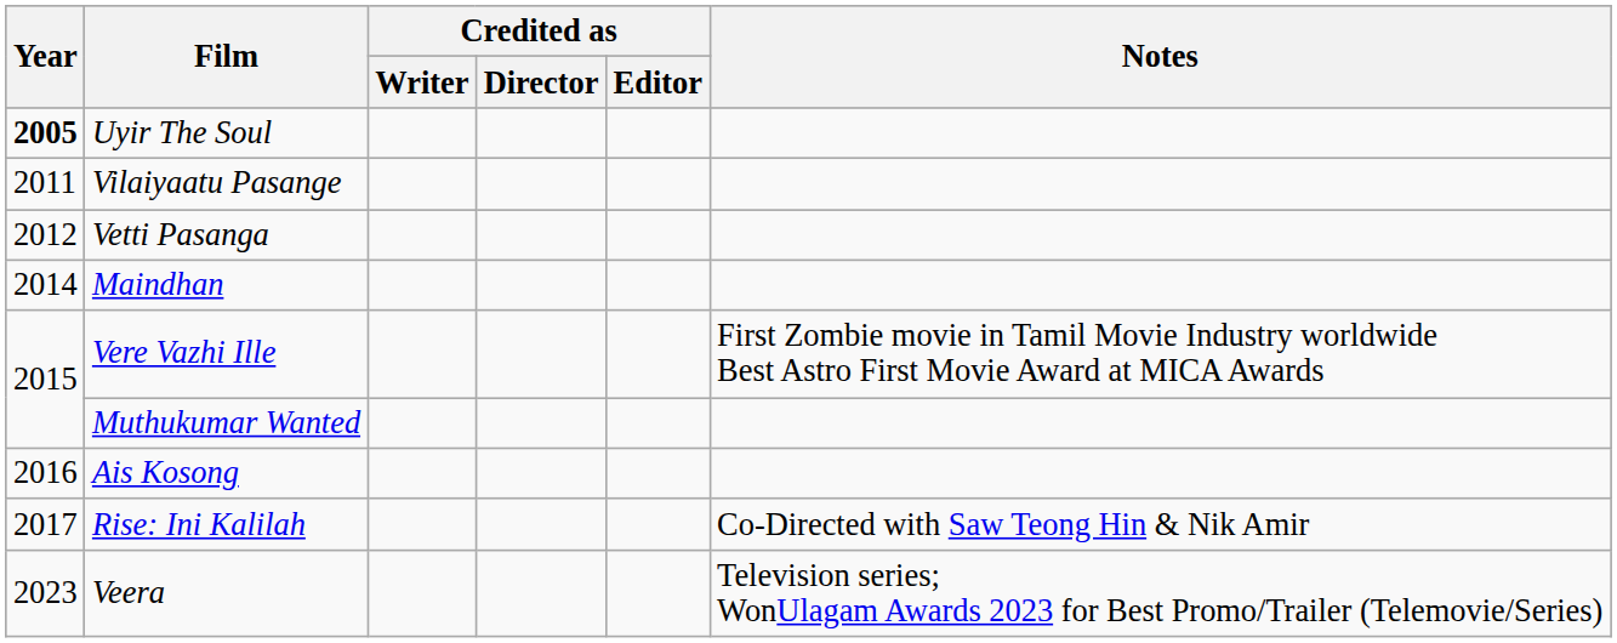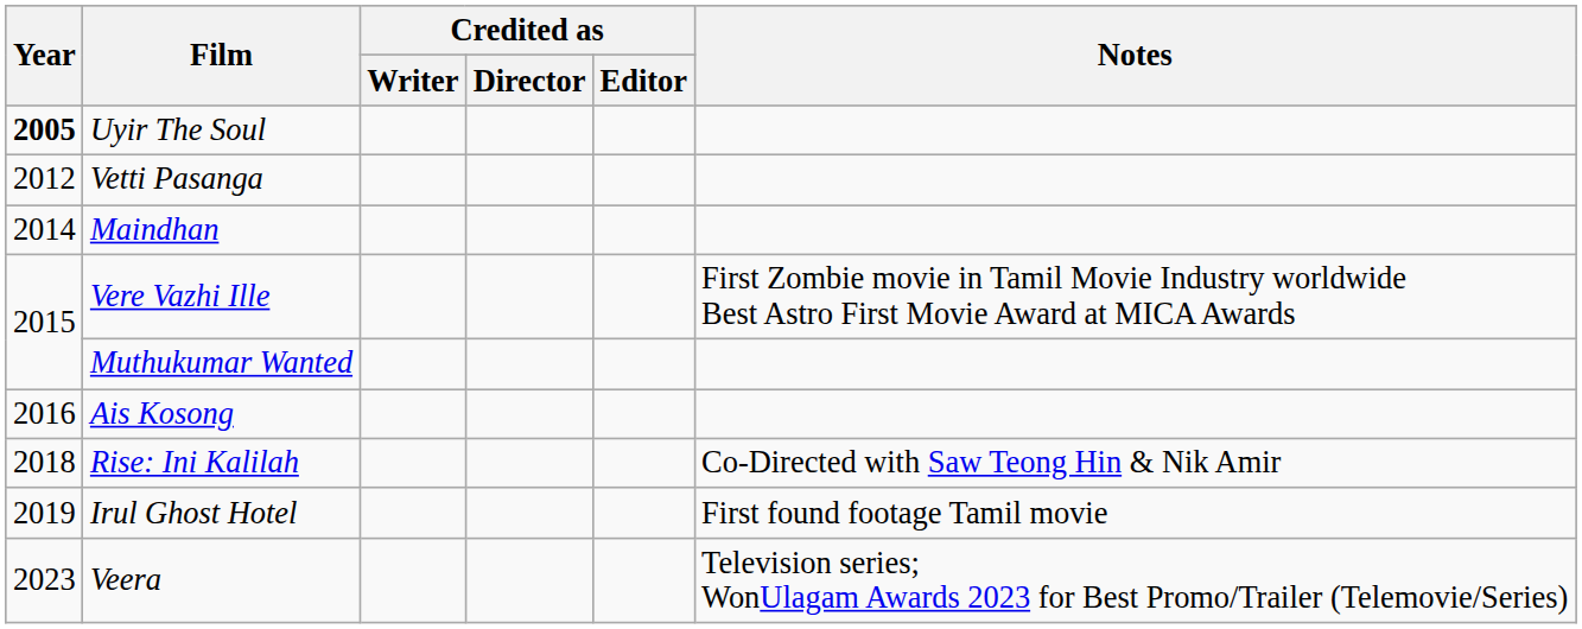- row: 2011 | Vilaiyaatu Pasange
Rise: Ini Kalilah | Year: 2017 -> 2018
+ row: 2019 | Irul Ghost Hotel | First found footage Tamil movie
